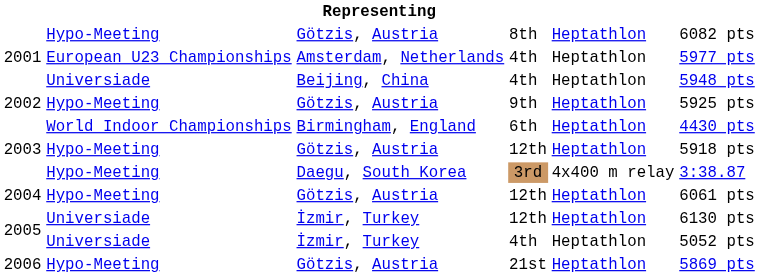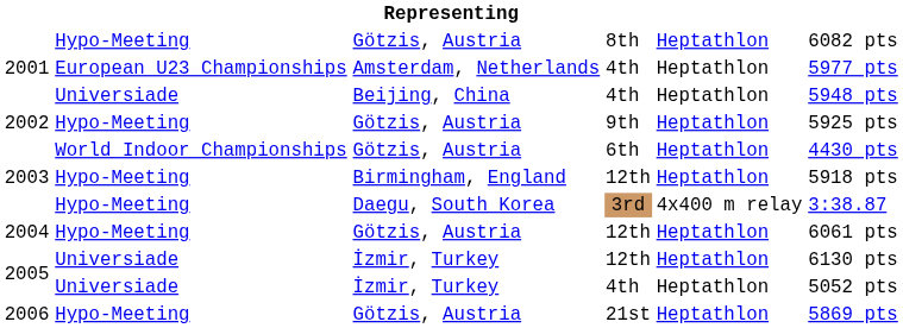6th | column 3: Birmingham, England -> Götzis, Austria
2003 / 12th | column 3: Götzis, Austria -> Birmingham, England
